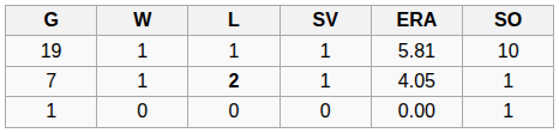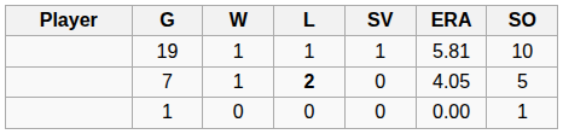+ column: Player
7 | SV: 1 -> 0
7 | SO: 1 -> 5
